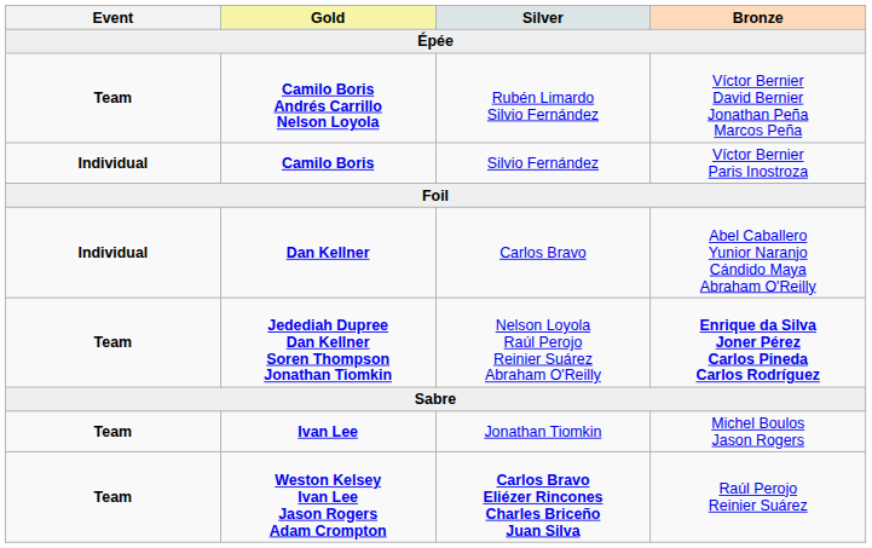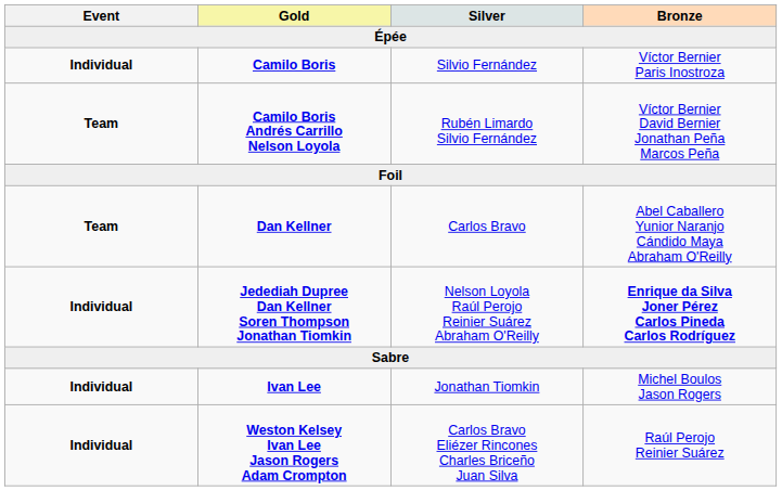rows swapped: Camilo Boris <-> Camilo Boris Andrés Carrillo Nelson Loyola
Dan Kellner | Event: Individual -> Team
Jedediah Dupree Dan Kellner Soren Thompson Jonathan Tiomkin | Event: Team -> Individual
Ivan Lee | Event: Team -> Individual
Weston Kelsey Ivan Lee Jason Rogers Adam Crompton | Event: Team -> Individual
Weston Kelsey Ivan Lee Jason Rogers Adam Crompton | Silver: bold -> normal
